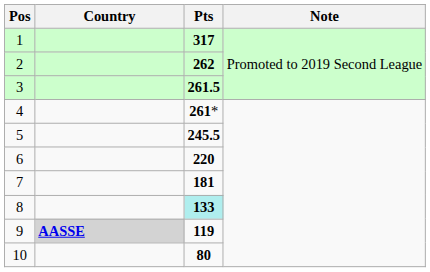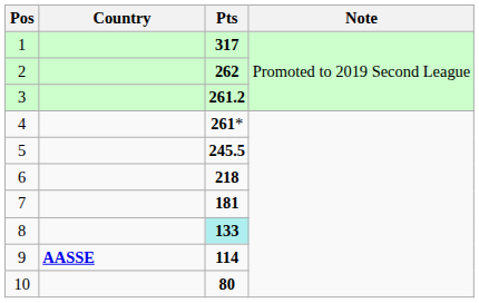3 | Pts: 261.5 -> 261.2
6 | Pts: 220 -> 218
9 | Country: lightgrey background -> no background
9 | Pts: 119 -> 114
